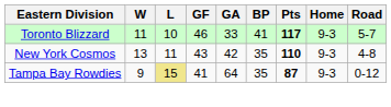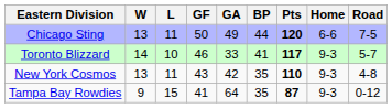+ row: Chicago Sting | 13 | 11 | 50 | 49 | 44 | 120 | 6-6 | 7-5
Toronto Blizzard | W: 11 -> 14
Tampa Bay Rowdies | L: khaki background -> no background
